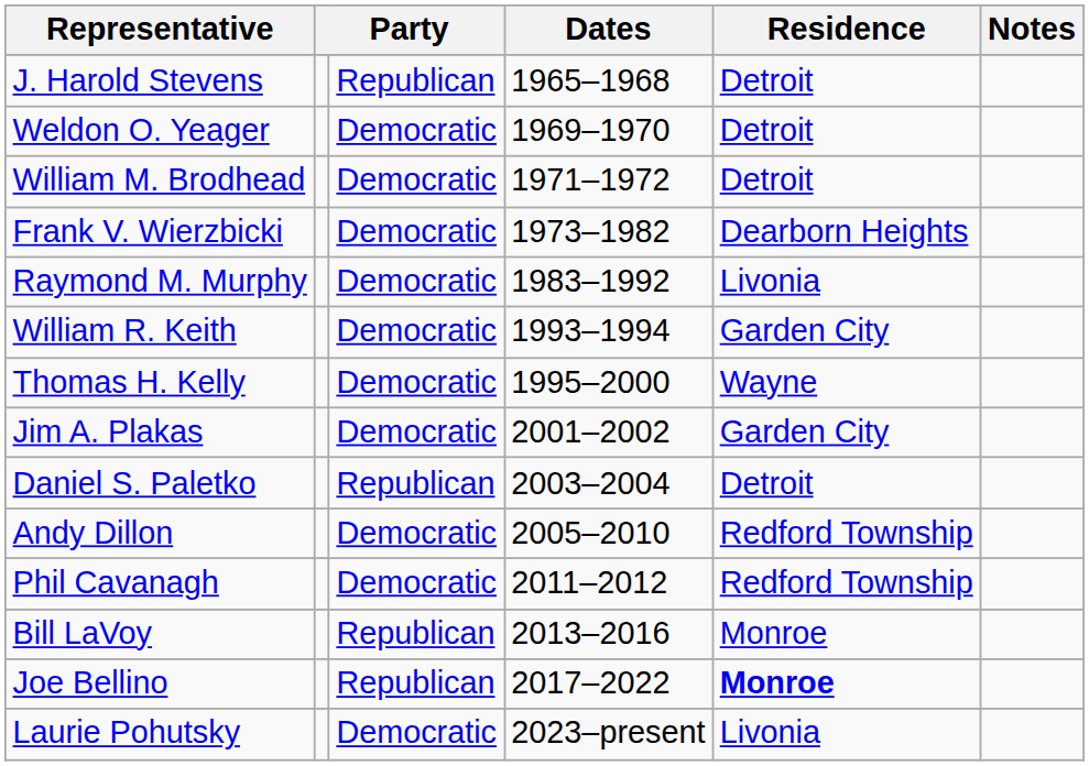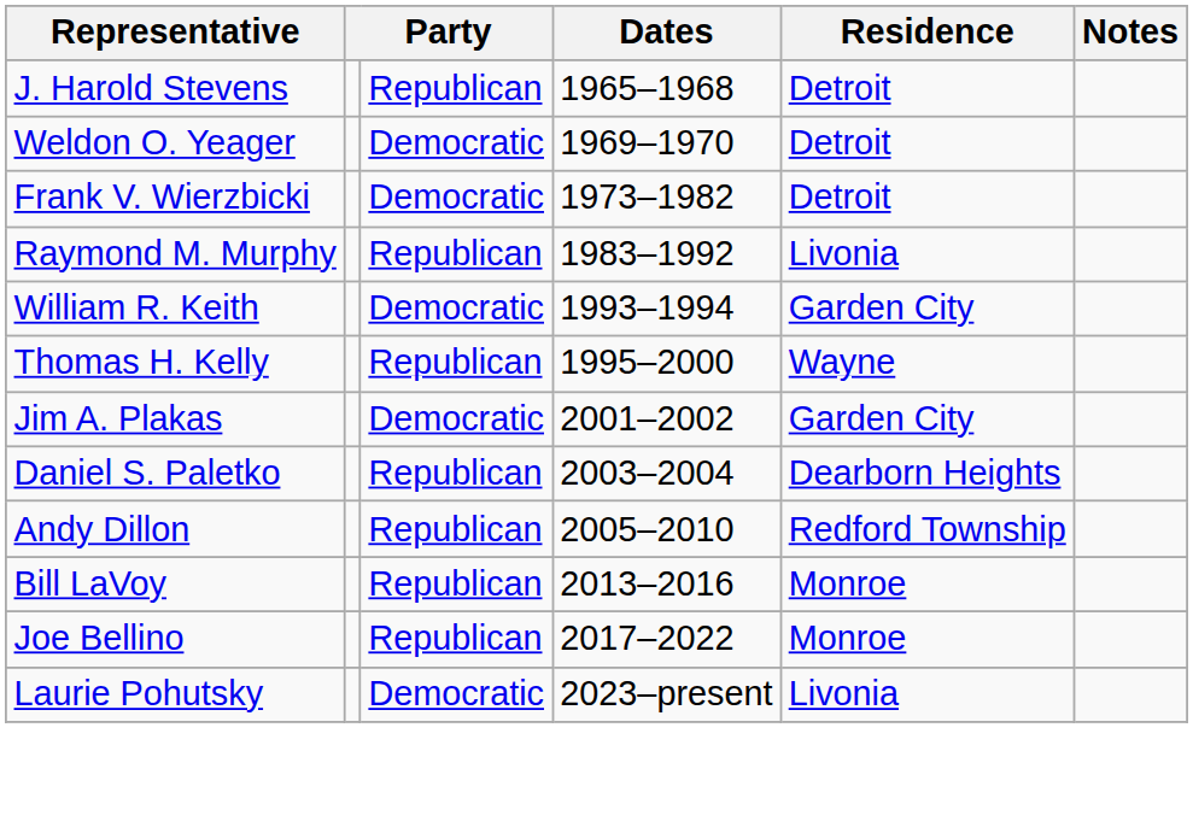- row: William M. Brodhead | Democratic | 1971–1972 | Detroit
Frank V. Wierzbicki | Residence: Dearborn Heights -> Detroit
Raymond M. Murphy | column 3: Democratic -> Republican
Thomas H. Kelly | column 3: Democratic -> Republican
Daniel S. Paletko | Residence: Detroit -> Dearborn Heights
Andy Dillon | column 3: Democratic -> Republican
- row: Phil Cavanagh | Democratic | 2011–2012 | Redford Township
Joe Bellino | Residence: bold -> normal
